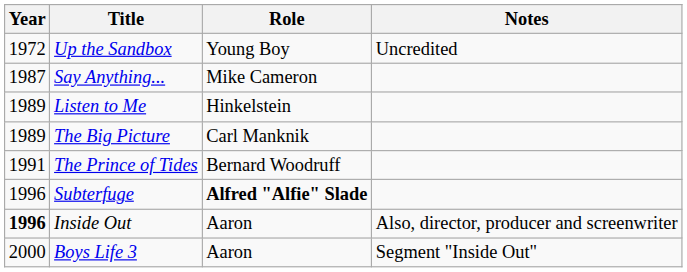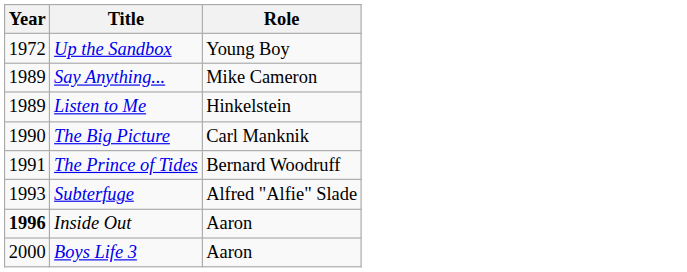- column: Notes | Uncredited | Also, director, producer and screenwriter | Segment "Inside Out"
Say Anything... | Year: 1987 -> 1989
The Big Picture | Year: 1989 -> 1990
Subterfuge | Year: 1996 -> 1993
Subterfuge | Role: bold -> normal
